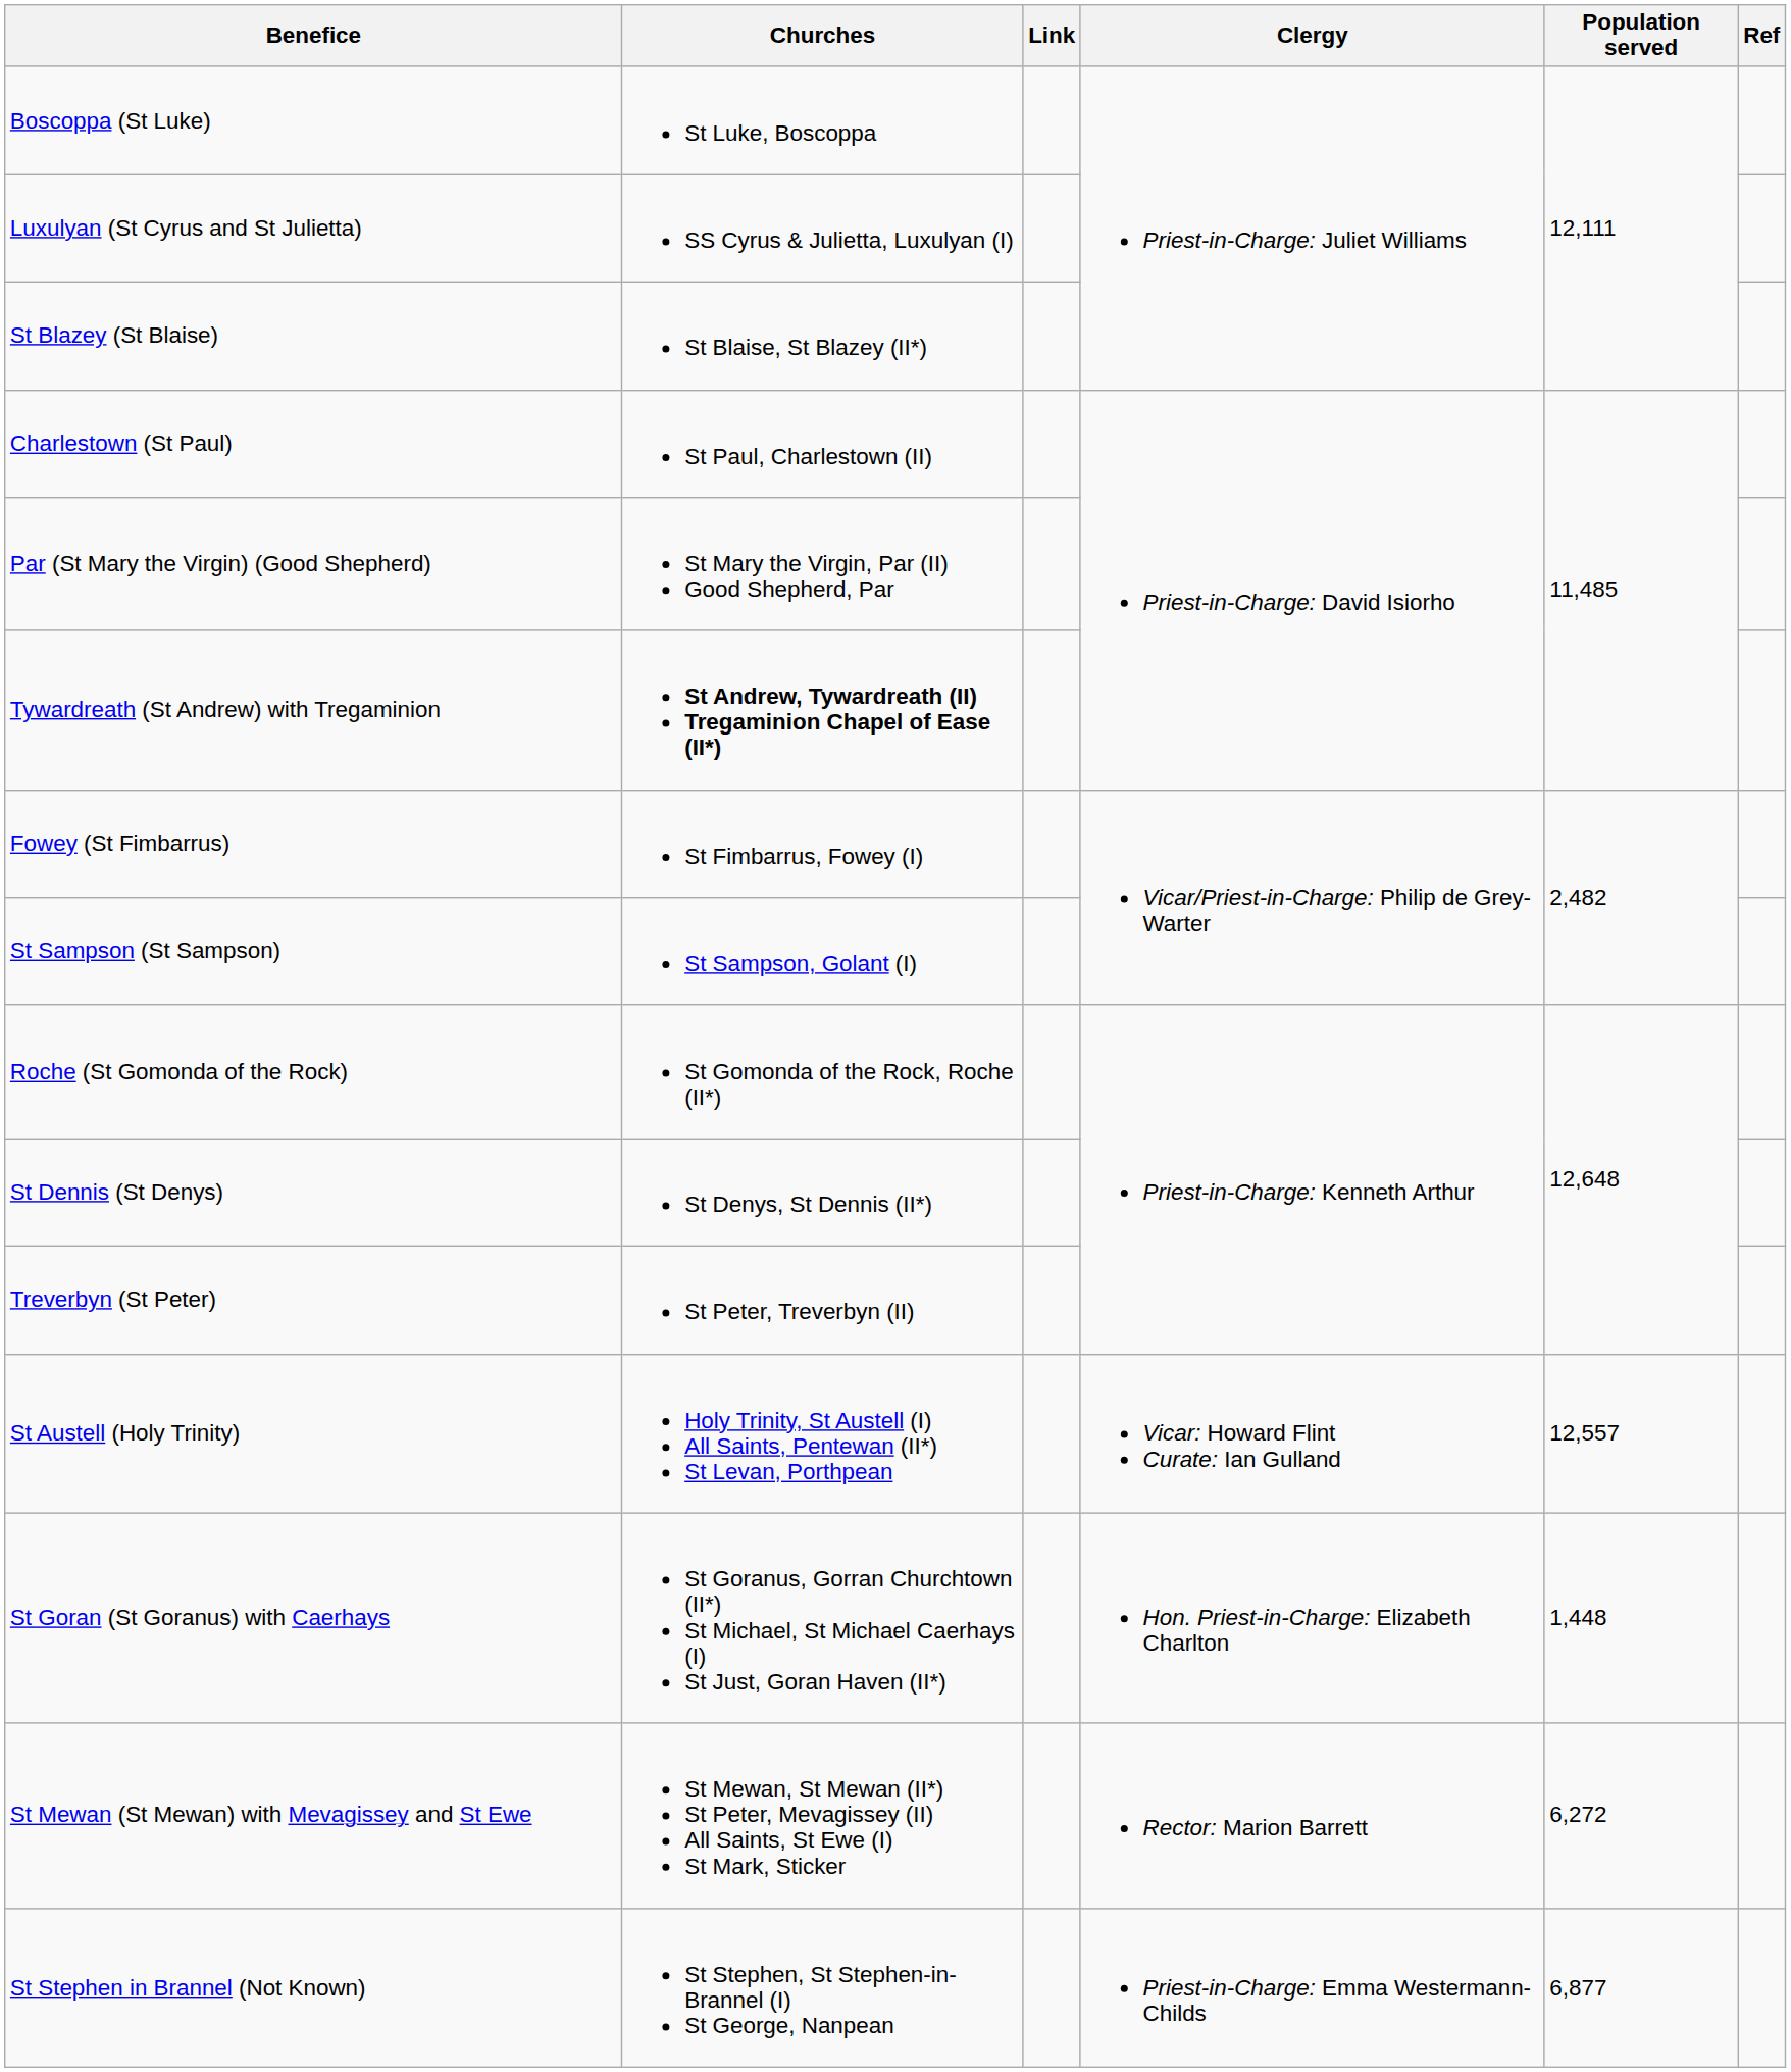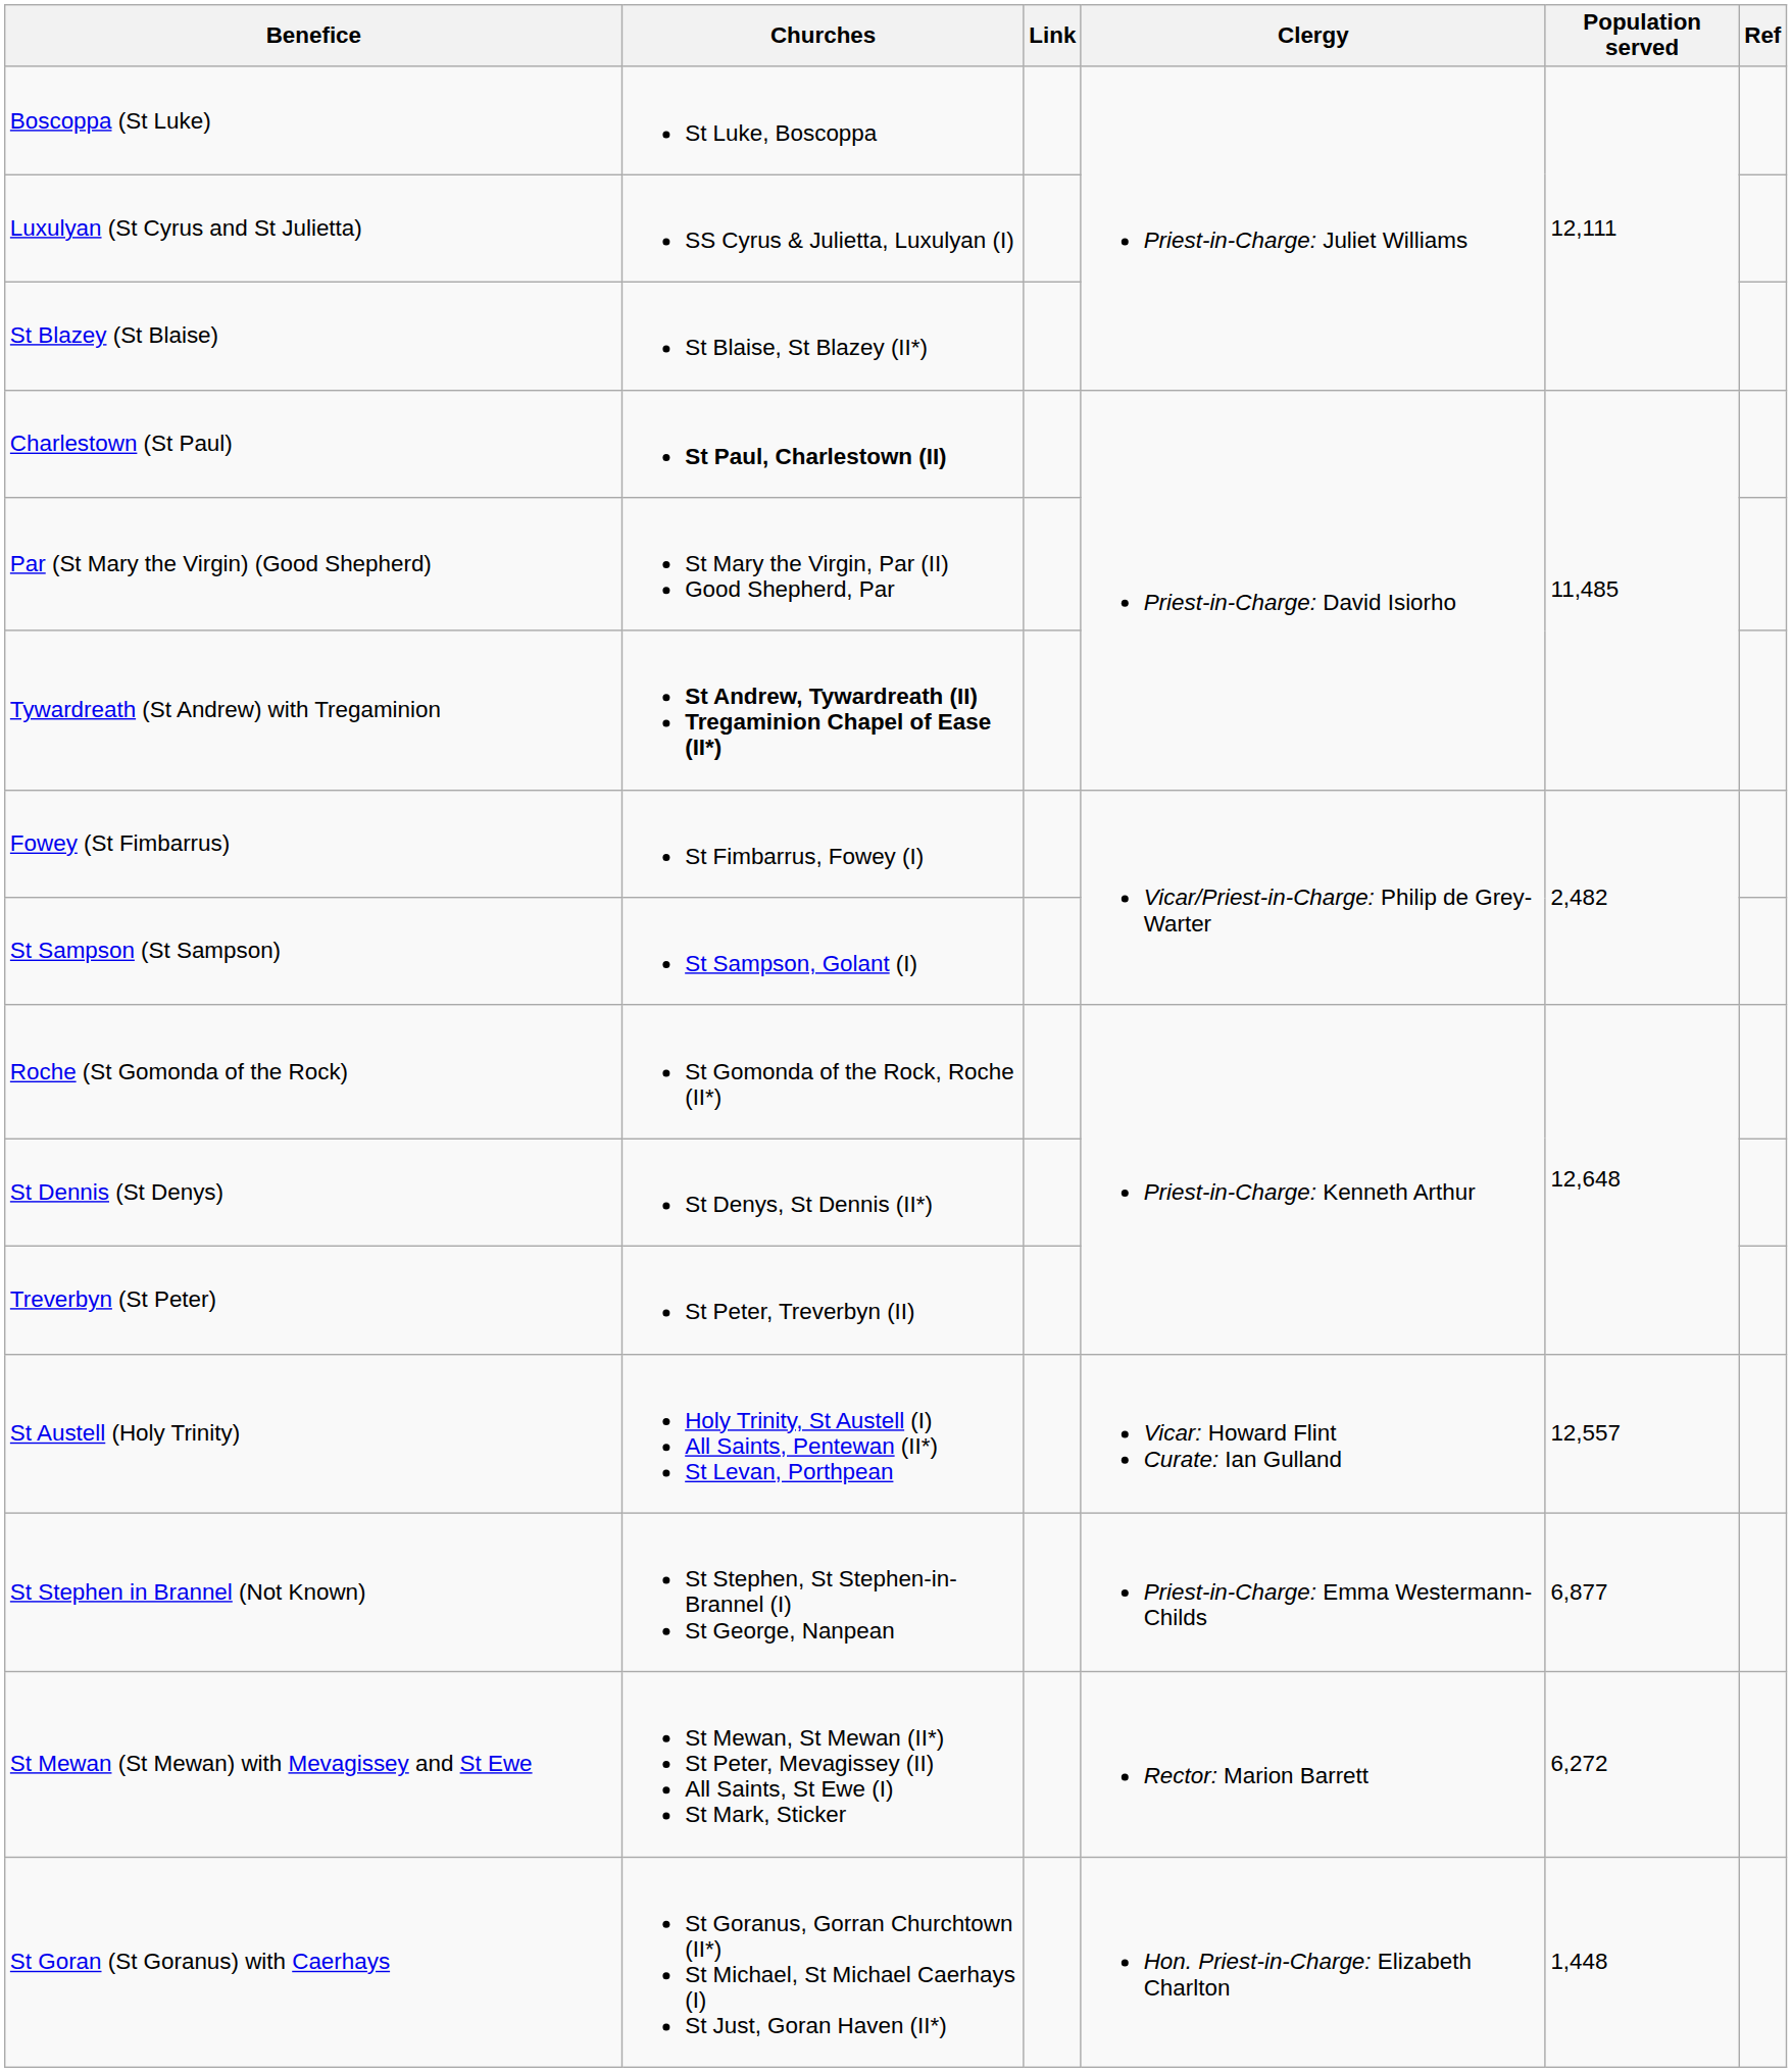Charlestown (St Paul) | Churches: normal -> bold
rows swapped: St Goran (St Goranus) with Caerhays <-> St Stephen in Brannel (Not Known)
